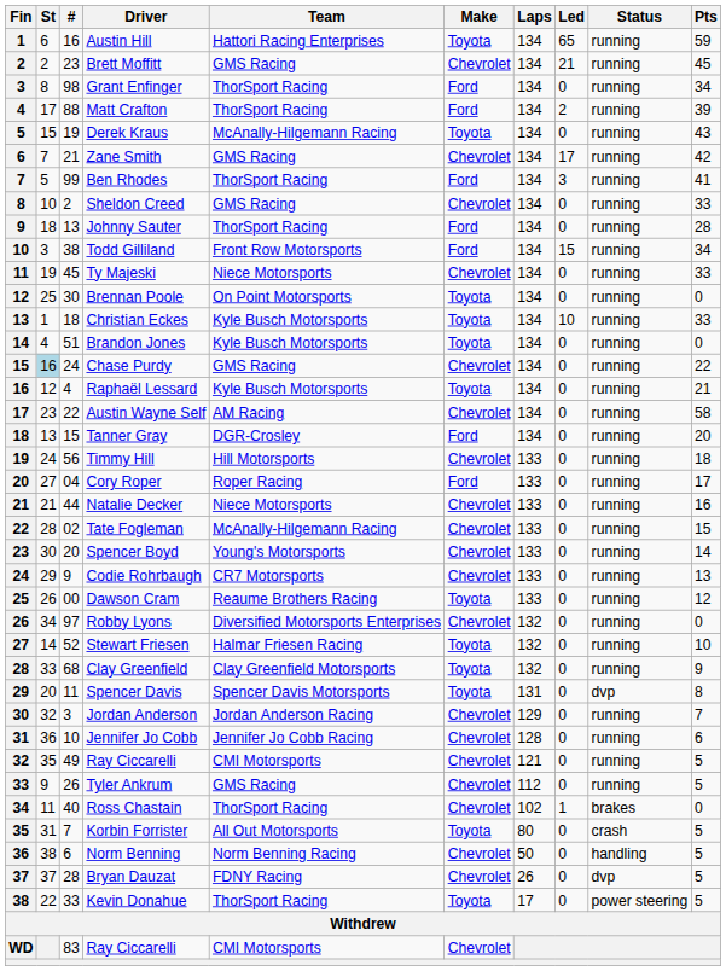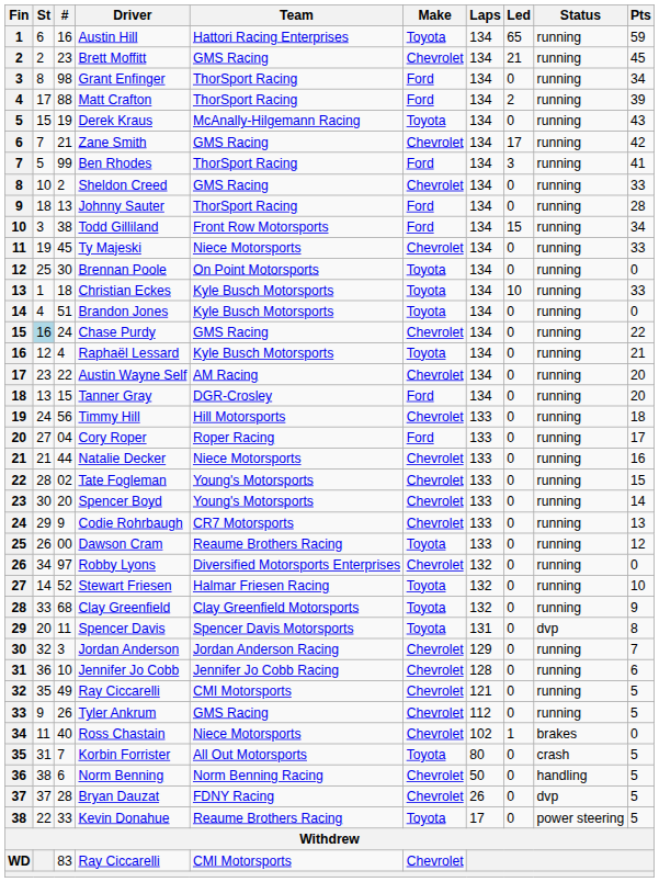Austin Wayne Self | Pts: 58 -> 20
Tate Fogleman | Team: McAnally-Hilgemann Racing -> Young's Motorsports
Ross Chastain | Team: ThorSport Racing -> Niece Motorsports
Kevin Donahue | Team: ThorSport Racing -> Reaume Brothers Racing
